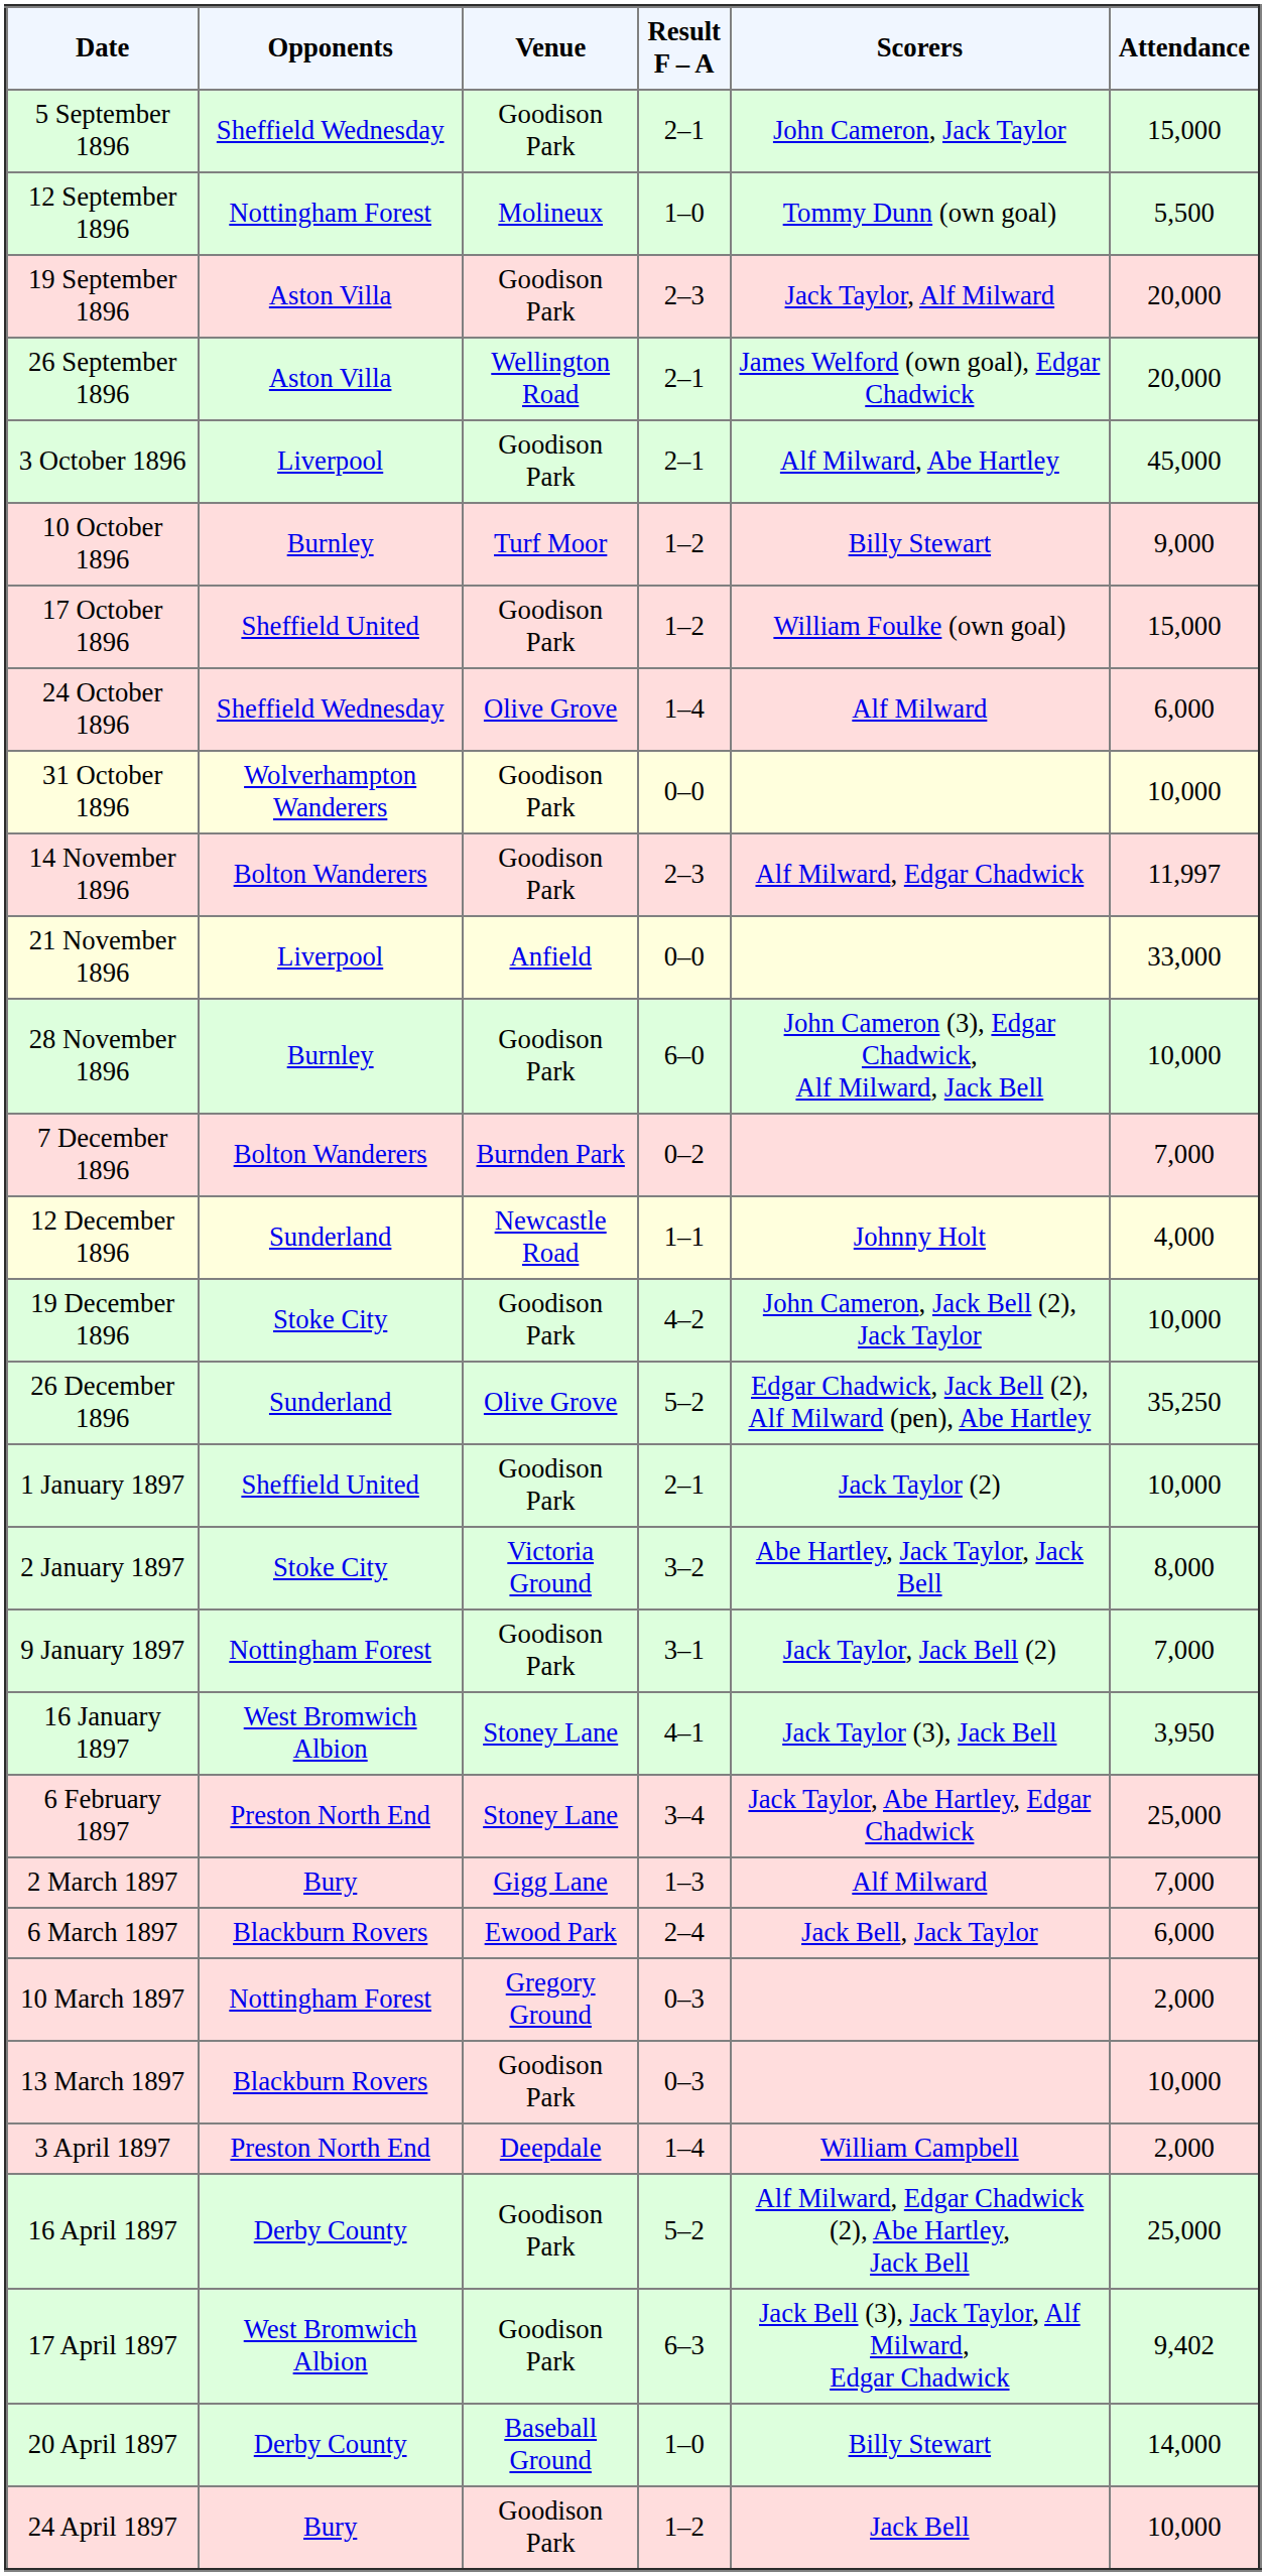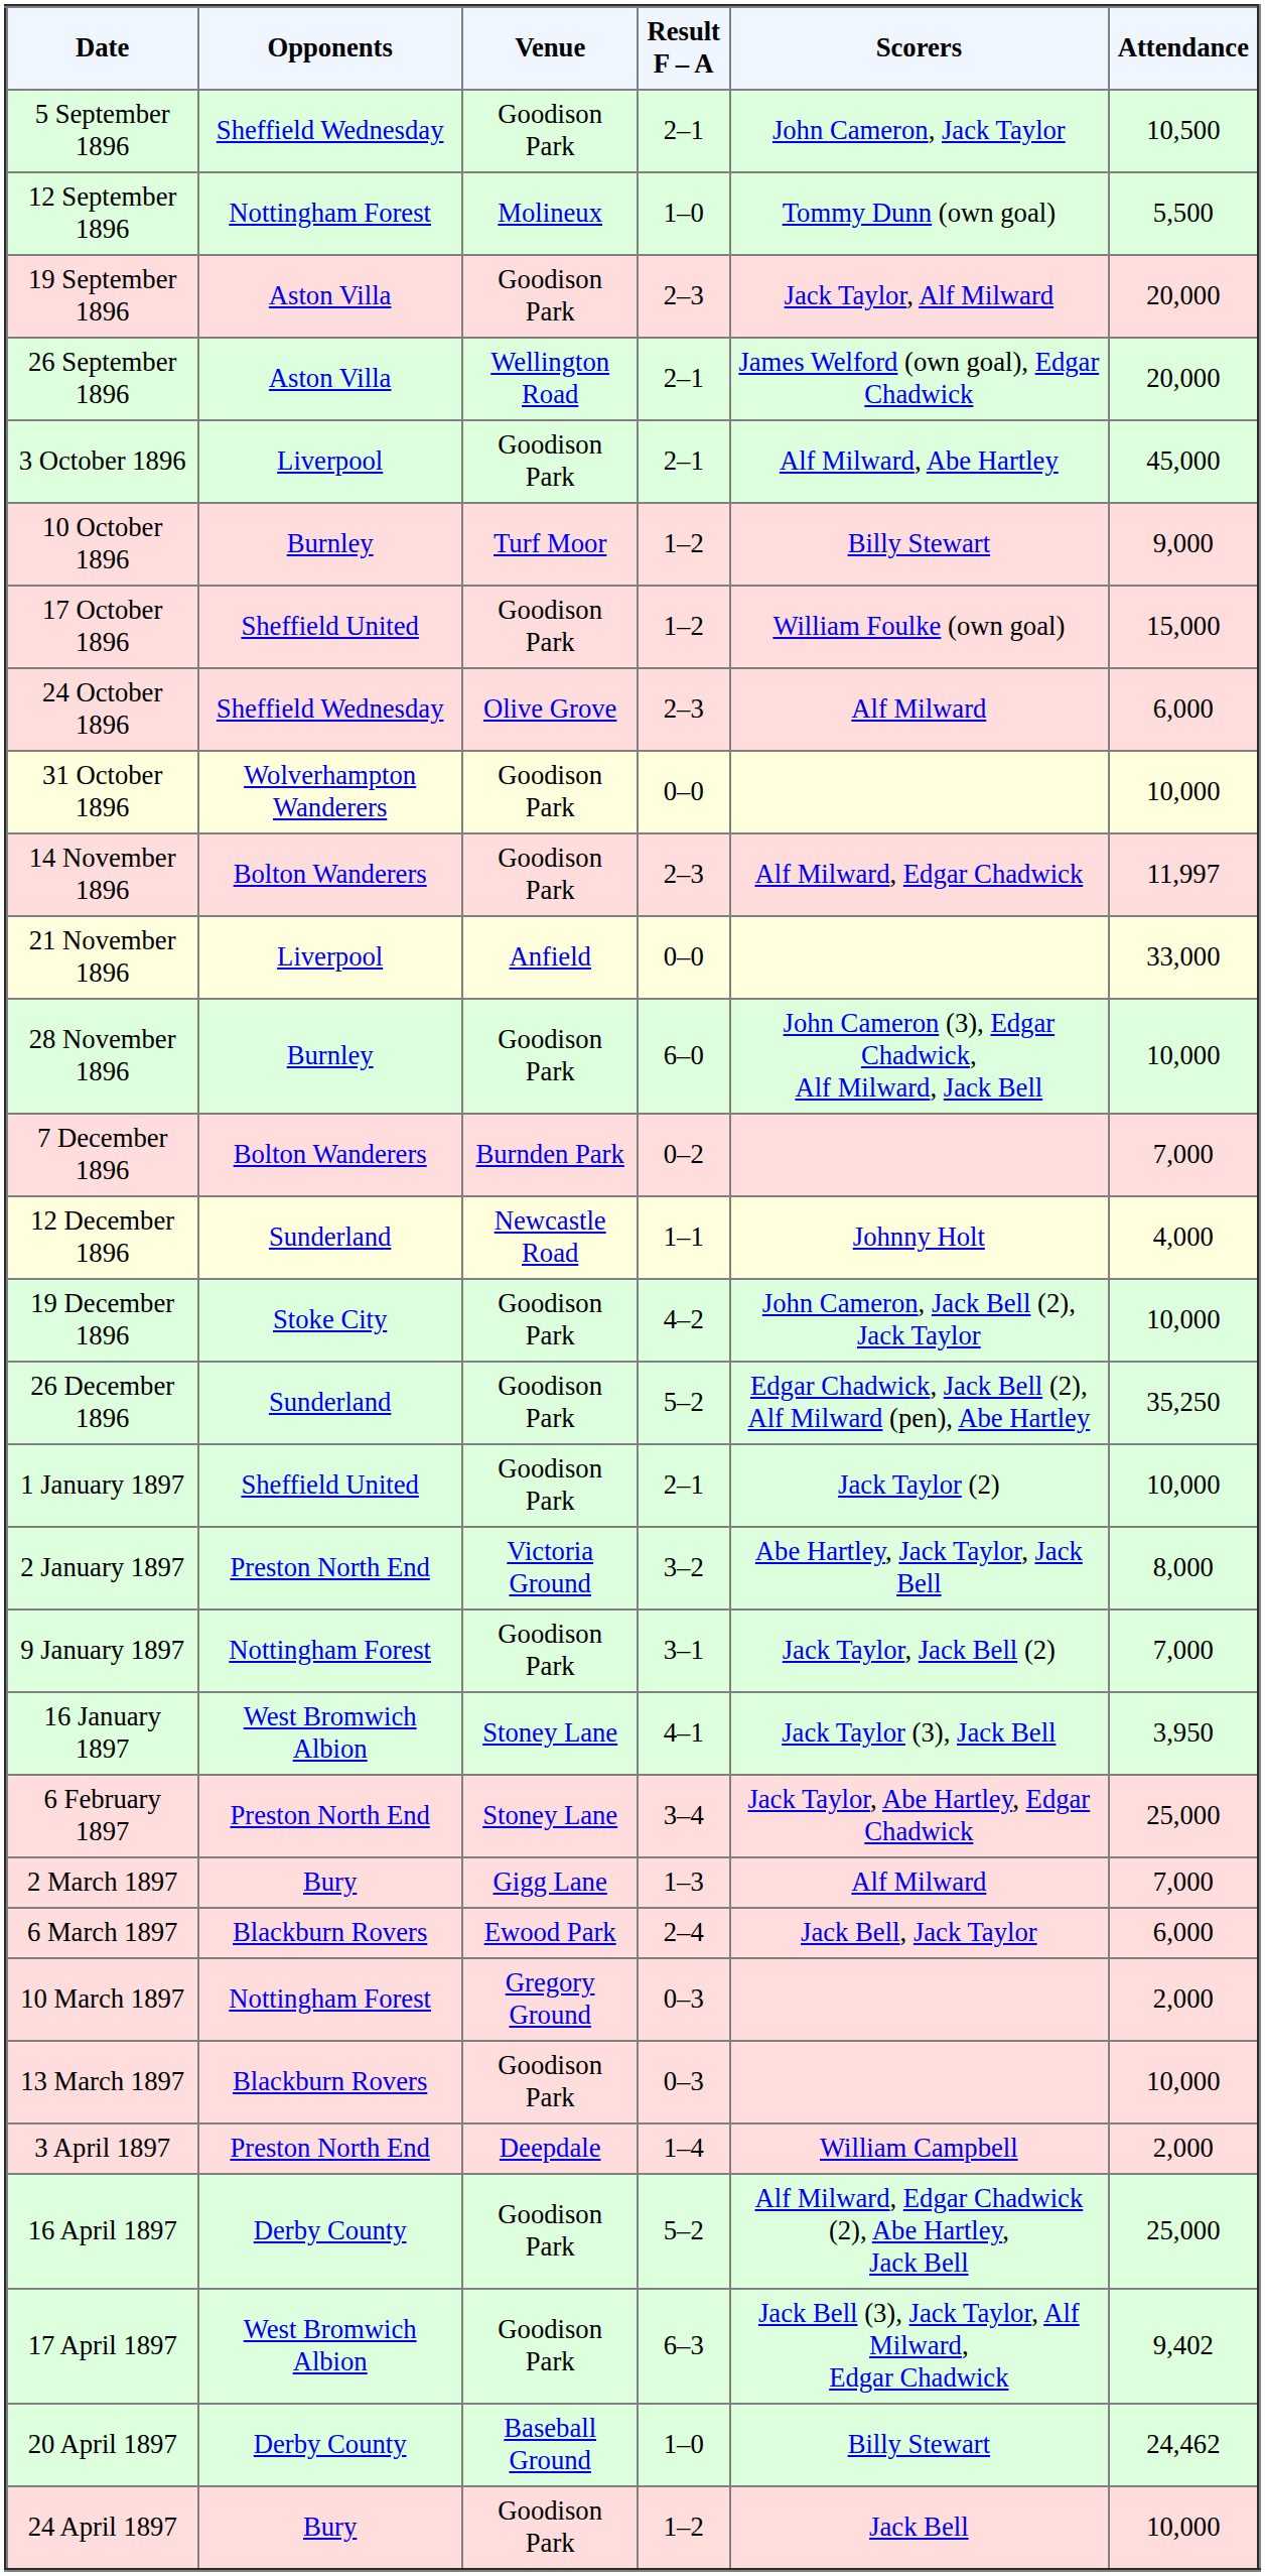5 September 1896 | Attendance: 15,000 -> 10,500
24 October 1896 | Result F – A: 1–4 -> 2–3
26 December 1896 | Venue: Olive Grove -> Goodison Park
2 January 1897 | Opponents: Stoke City -> Preston North End
20 April 1897 | Attendance: 14,000 -> 24,462
